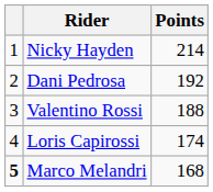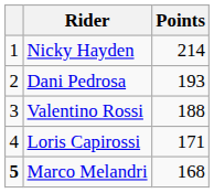Dani Pedrosa | Points: 192 -> 193
Loris Capirossi | Points: 174 -> 171
